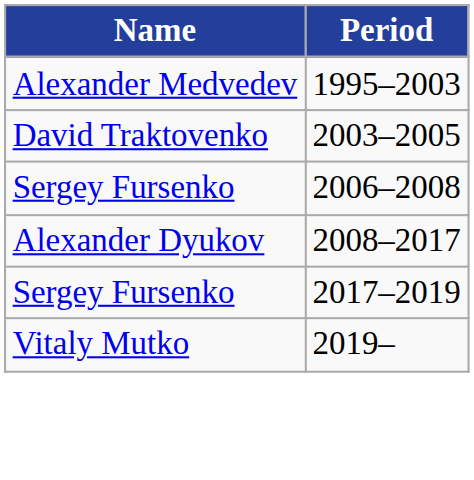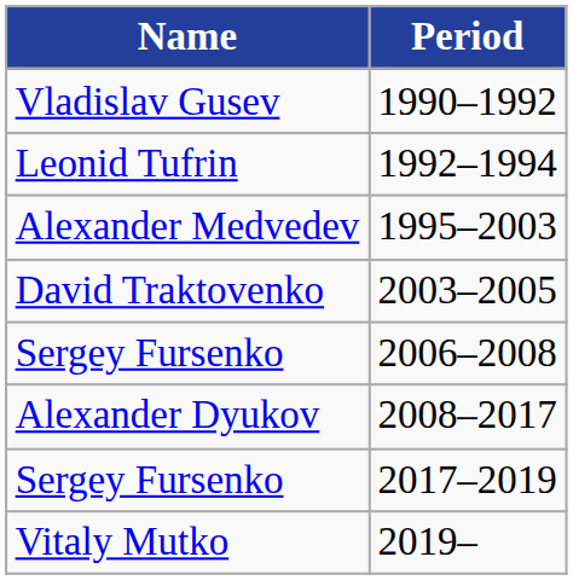+ row: Vladislav Gusev | 1990–1992
+ row: Leonid Tufrin | 1992–1994
